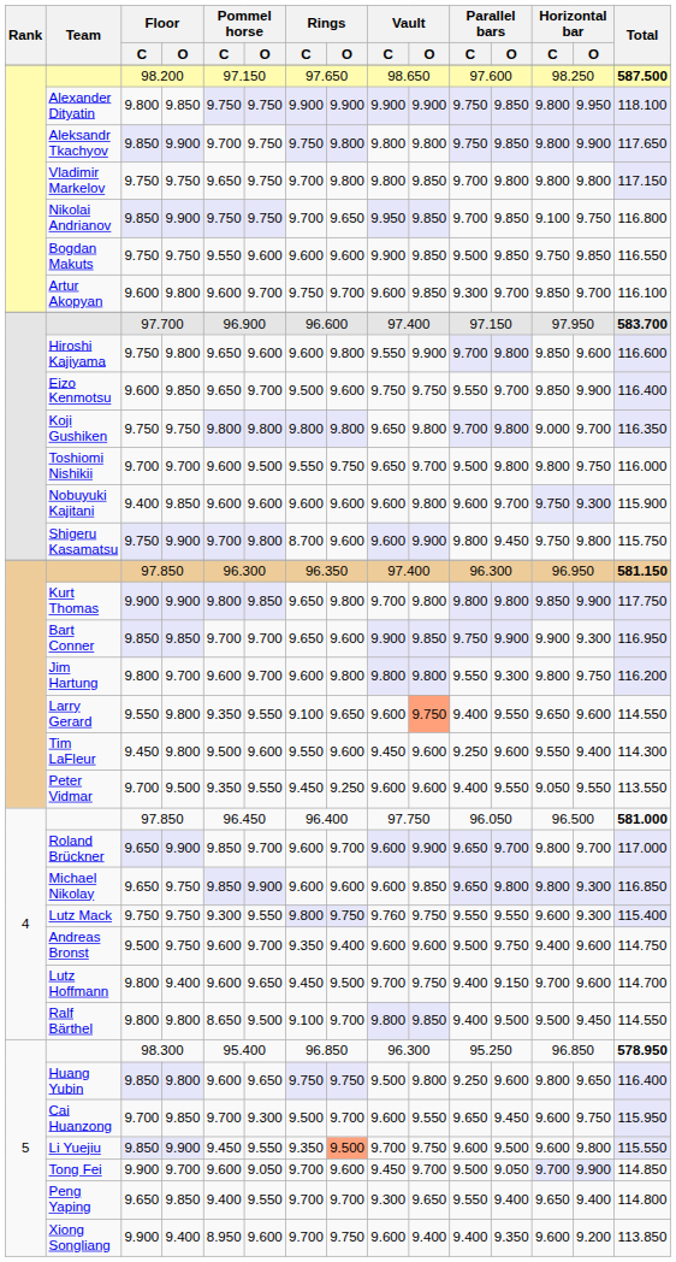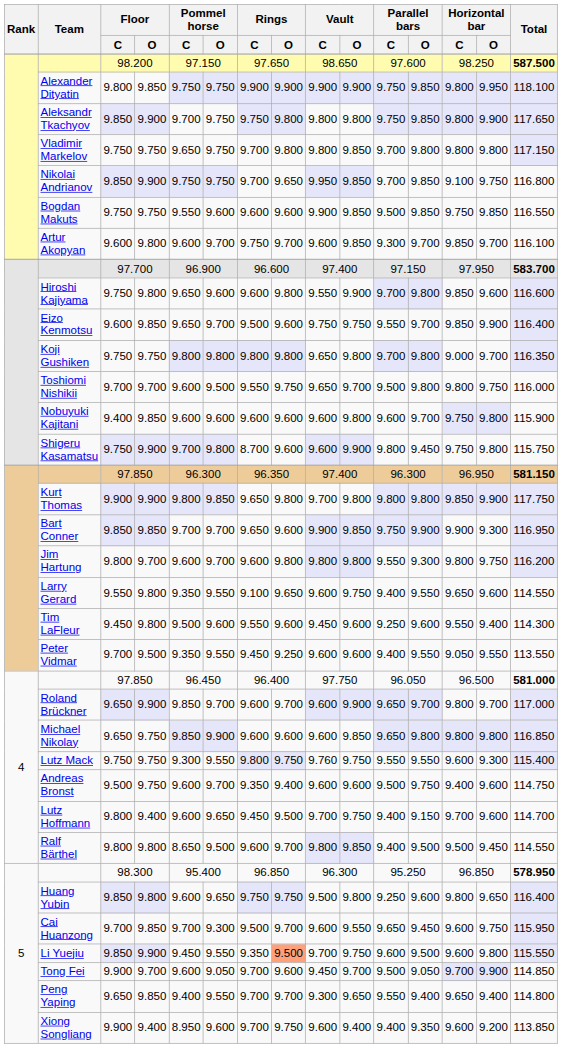Nobuyuki Kajitani | Horizontal bar / O: 9.300 -> 9.800
Larry Gerard | Vault / O: lightsalmon background -> no background
Michael Nikolay | Horizontal bar / O: 9.300 -> 9.800
Ralf Bärthel | Rings / C: 9.100 -> 9.600
